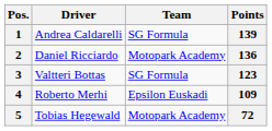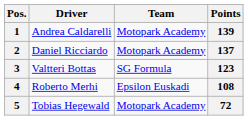1 | Team: SG Formula -> Motopark Academy
2 | Points: 136 -> 137
4 | Points: 109 -> 108
